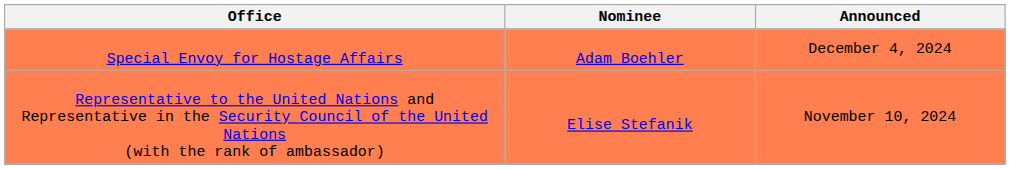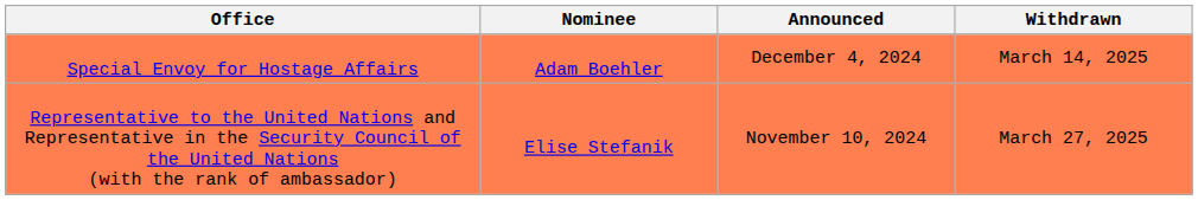+ column: Withdrawn | March 14, 2025 | March 27, 2025
